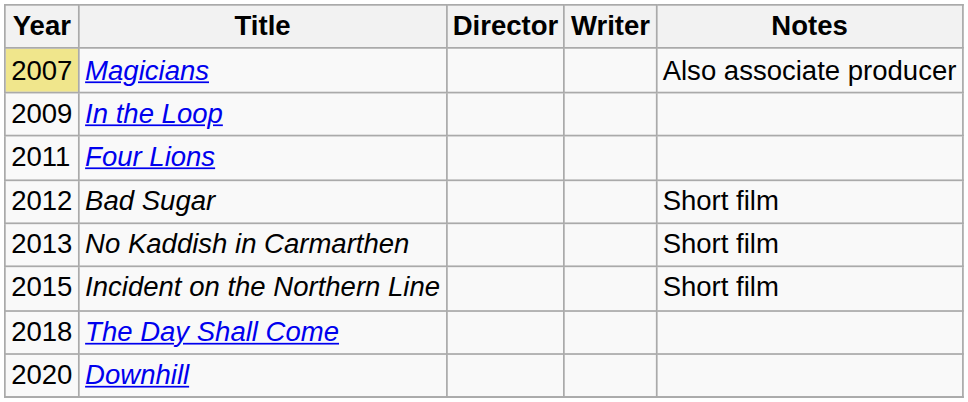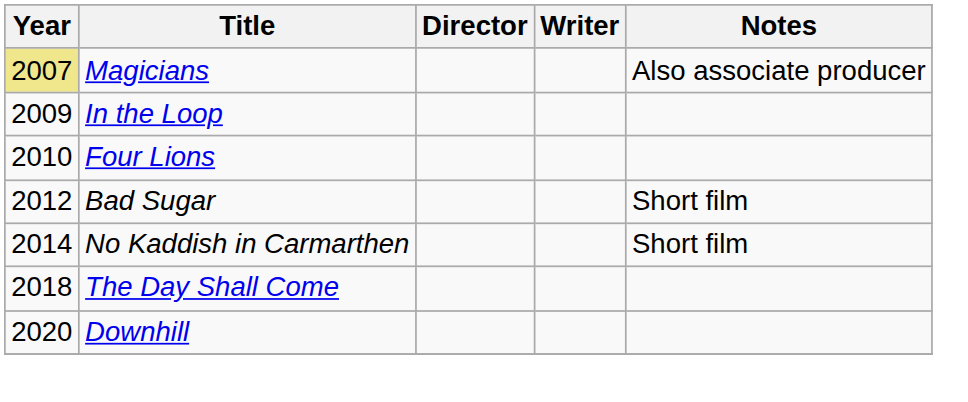Four Lions | Year: 2011 -> 2010
No Kaddish in Carmarthen | Year: 2013 -> 2014
- row: 2015 | Incident on the Northern Line | Short film
